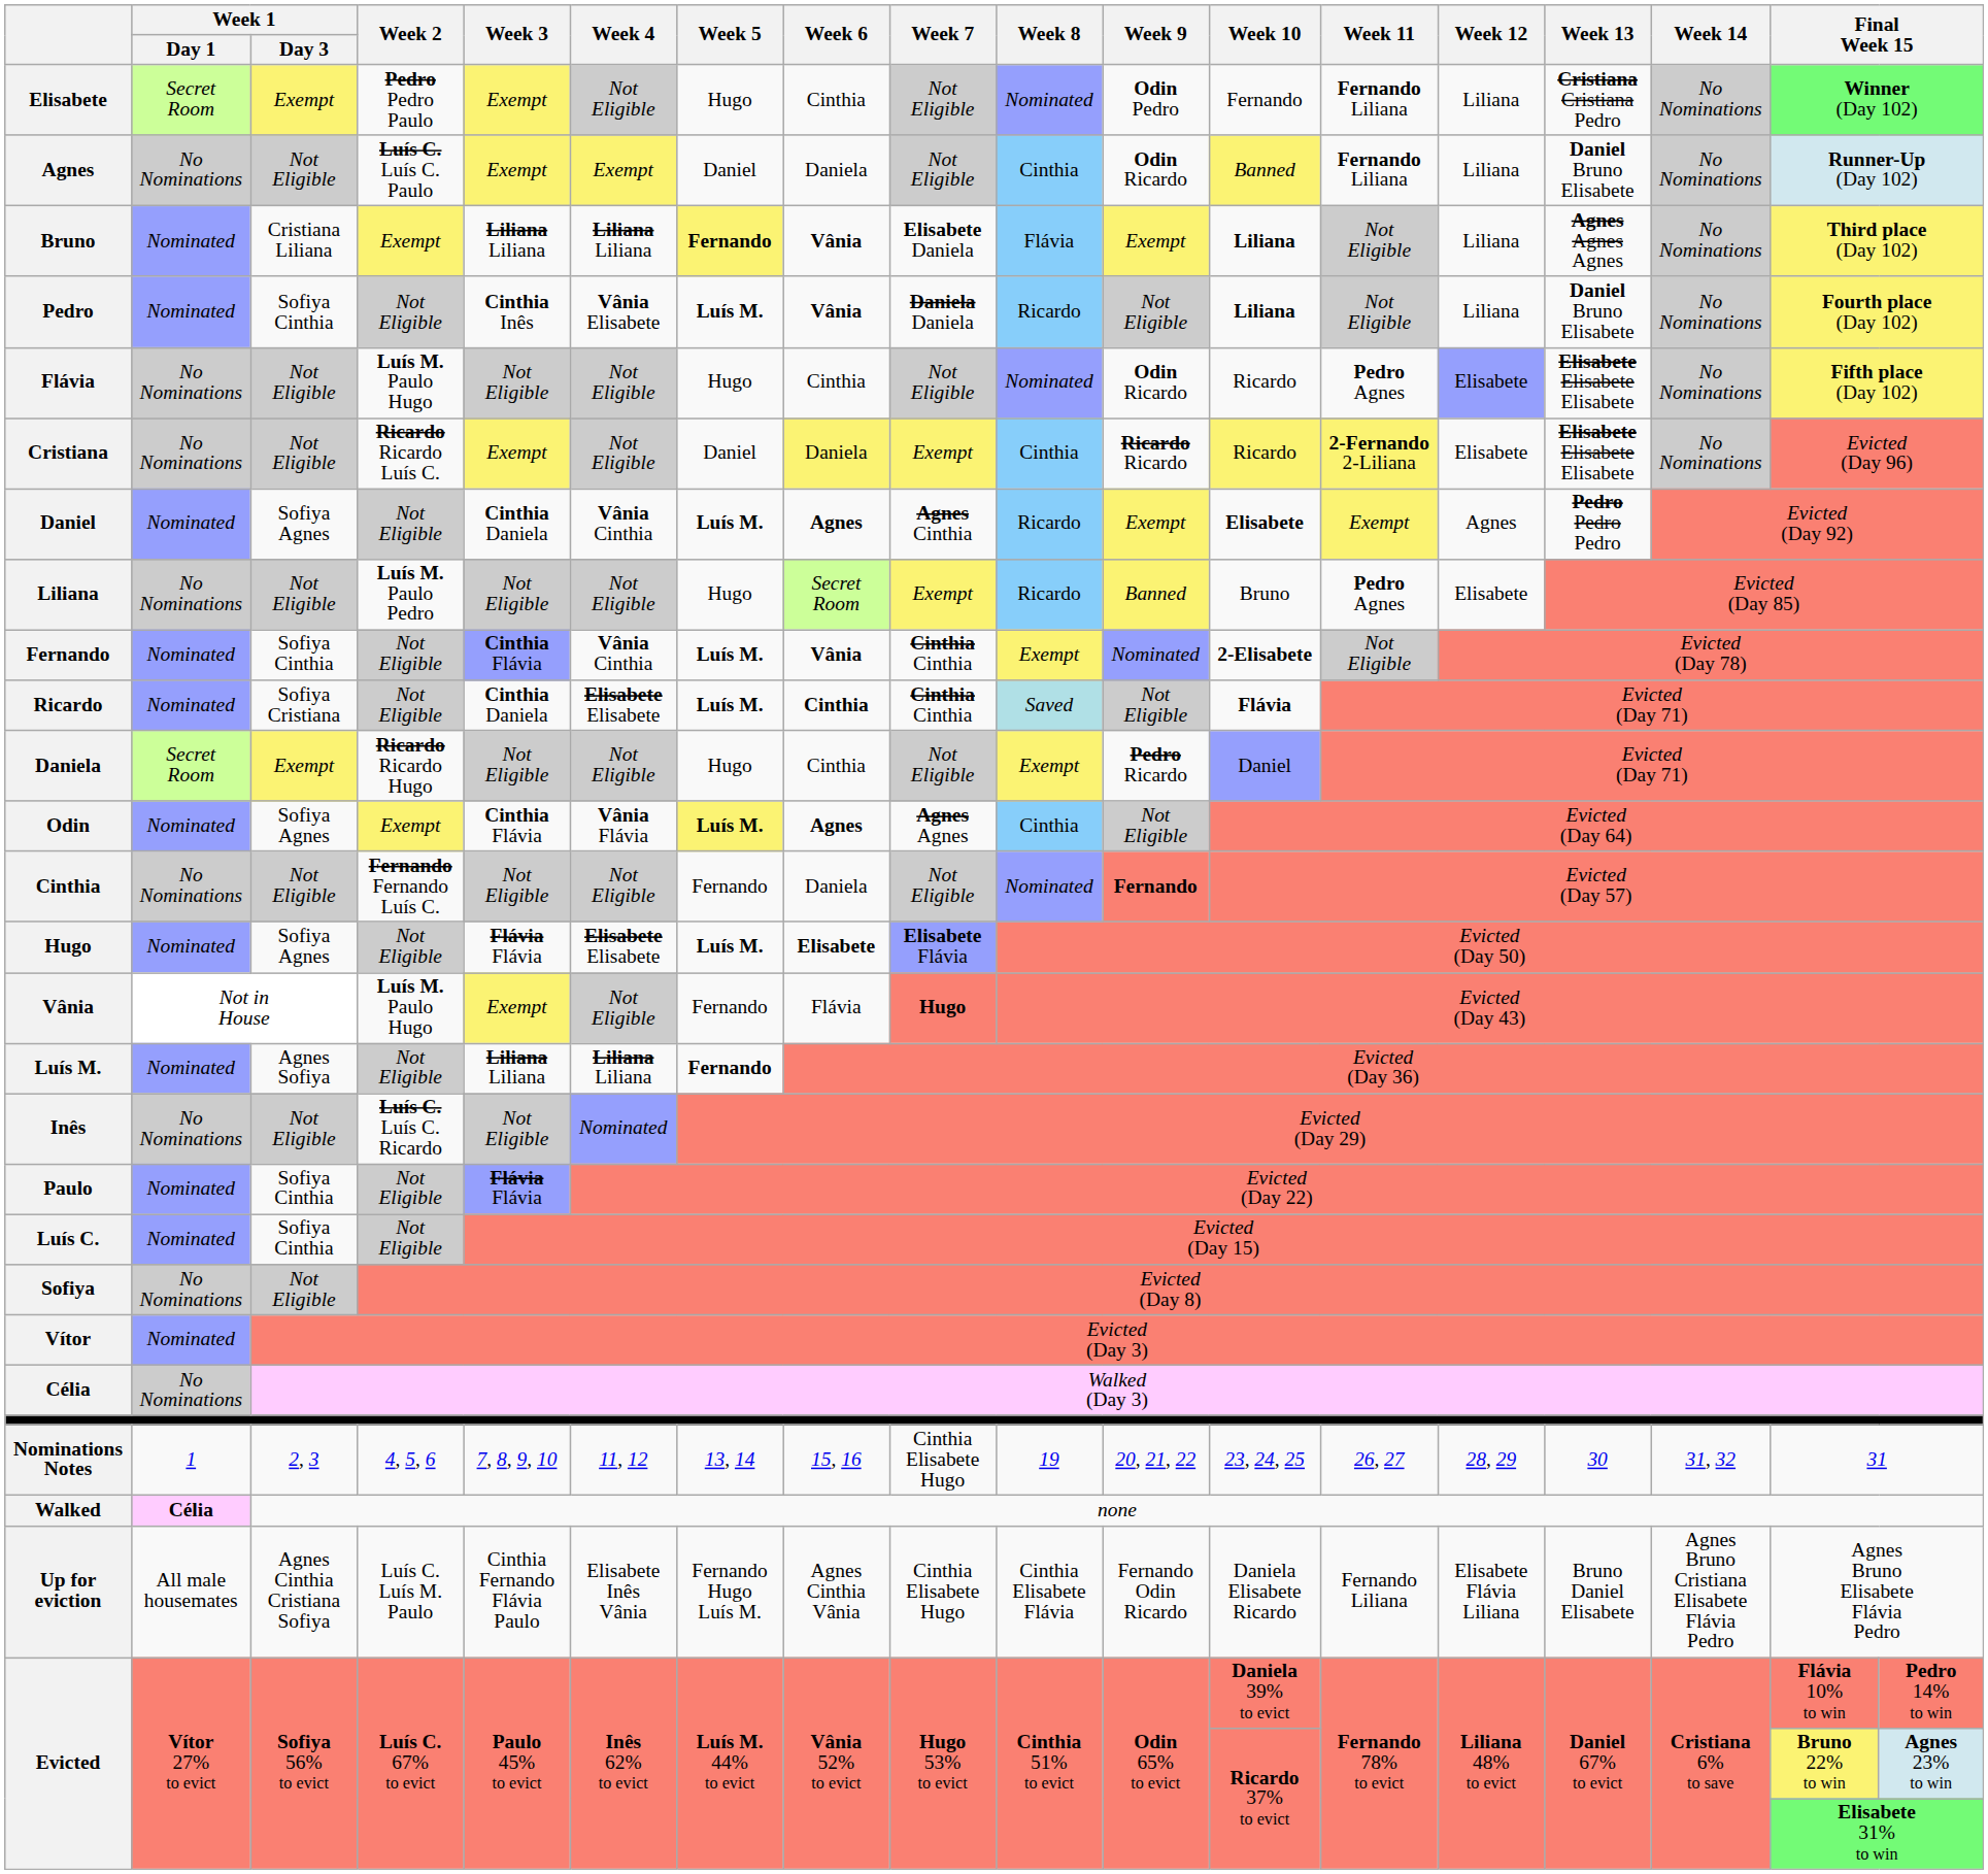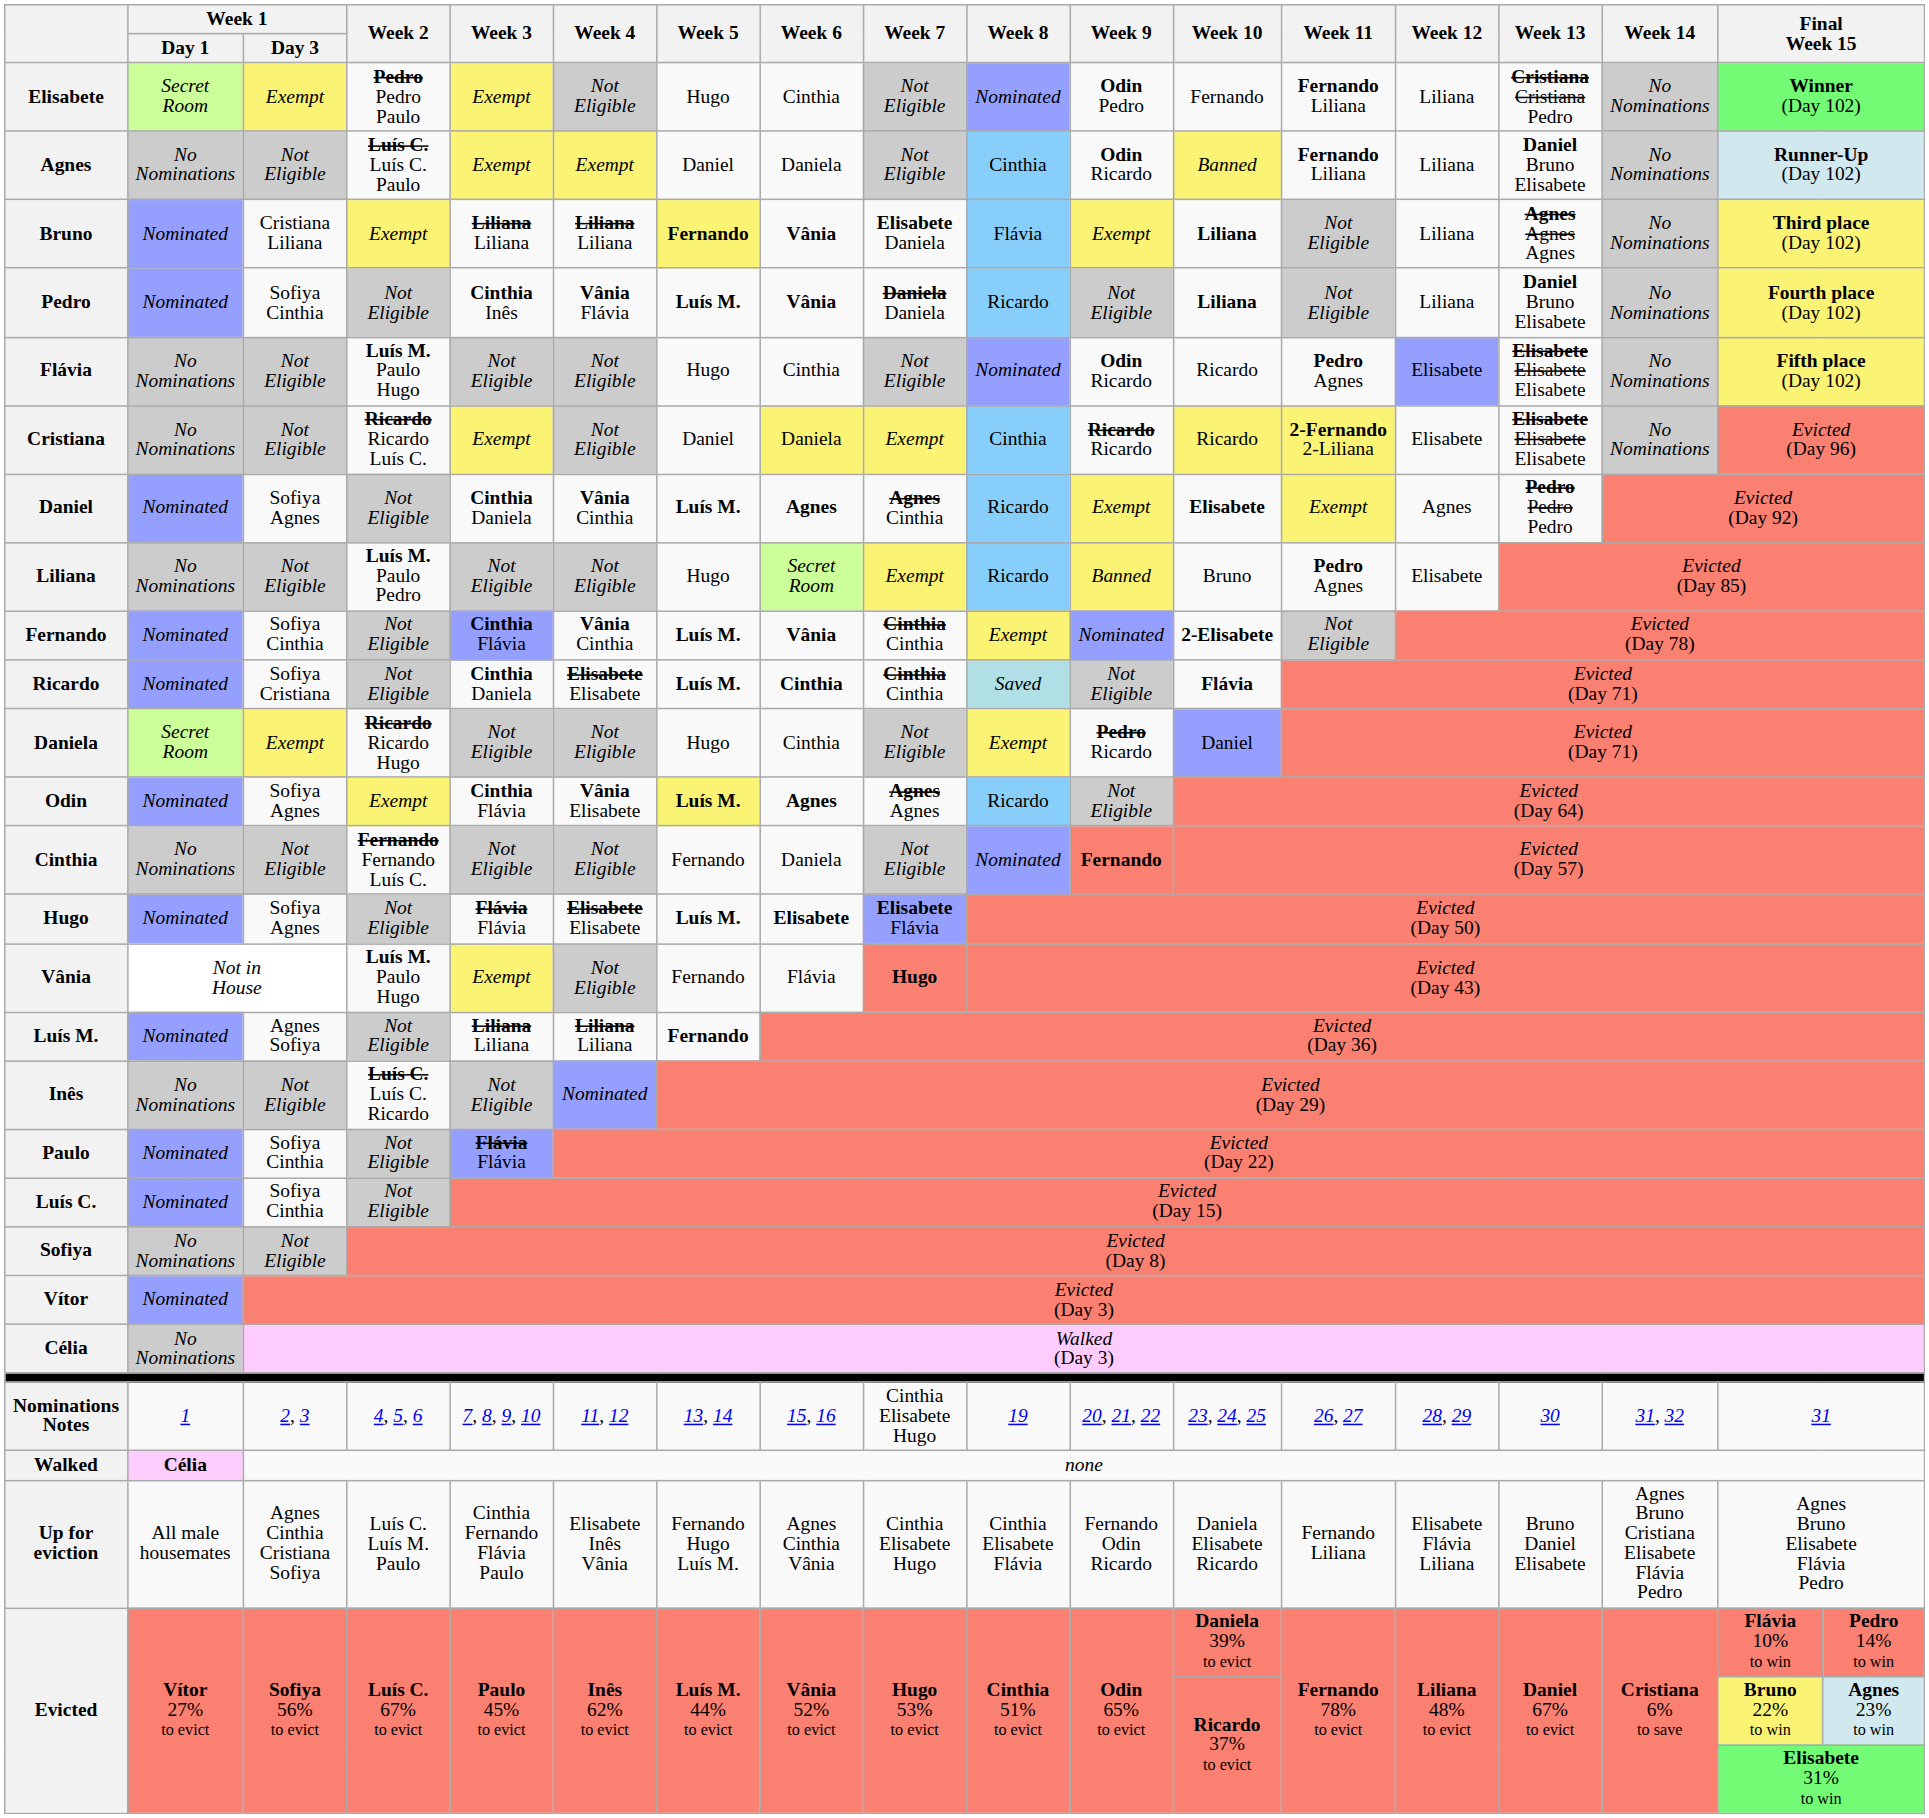Pedro | Week 4: Vânia Elisabete -> Vânia Flávia
Odin | Week 4: Vânia Flávia -> Vânia Elisabete
Odin | Week 8: Cinthia -> Ricardo
